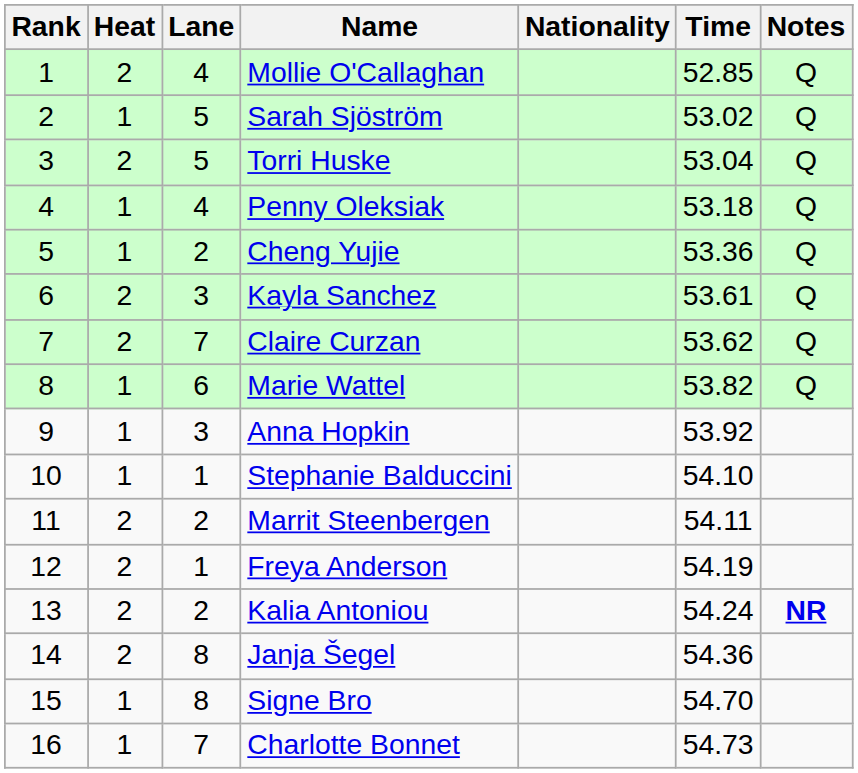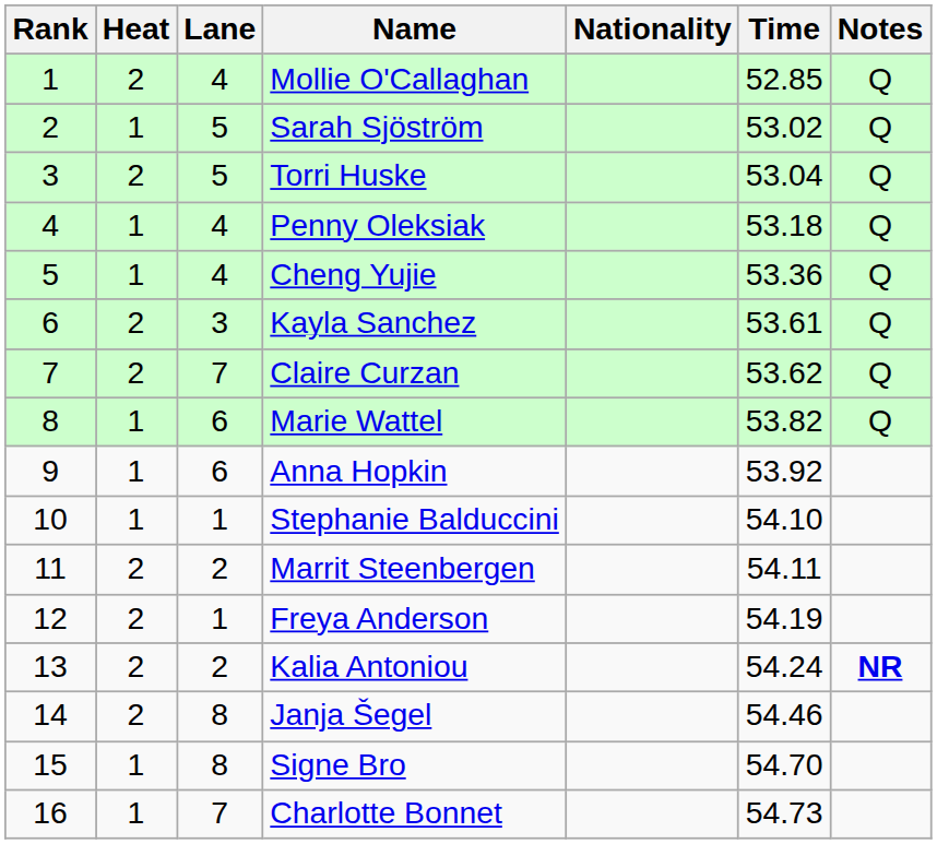Cheng Yujie | Lane: 2 -> 4
Anna Hopkin | Lane: 3 -> 6
Janja Šegel | Time: 54.36 -> 54.46
